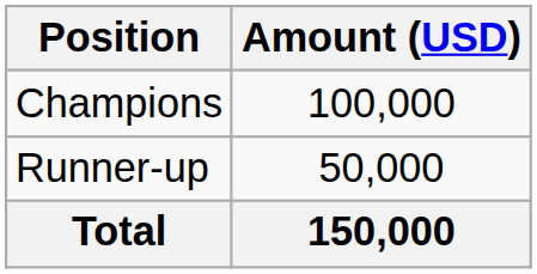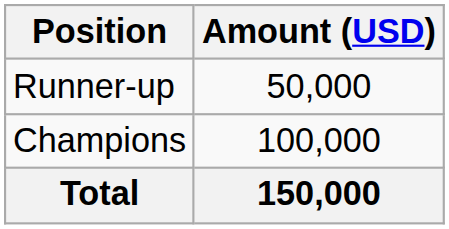rows swapped: Champions <-> Runner-up
